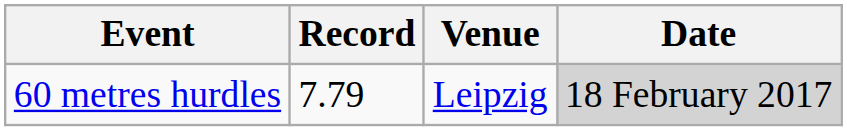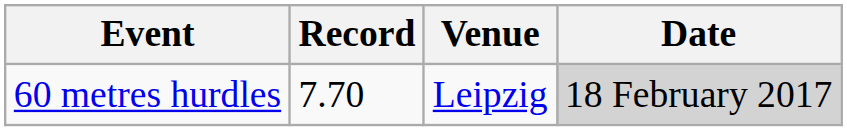60 metres hurdles | Record: 7.79 -> 7.70
